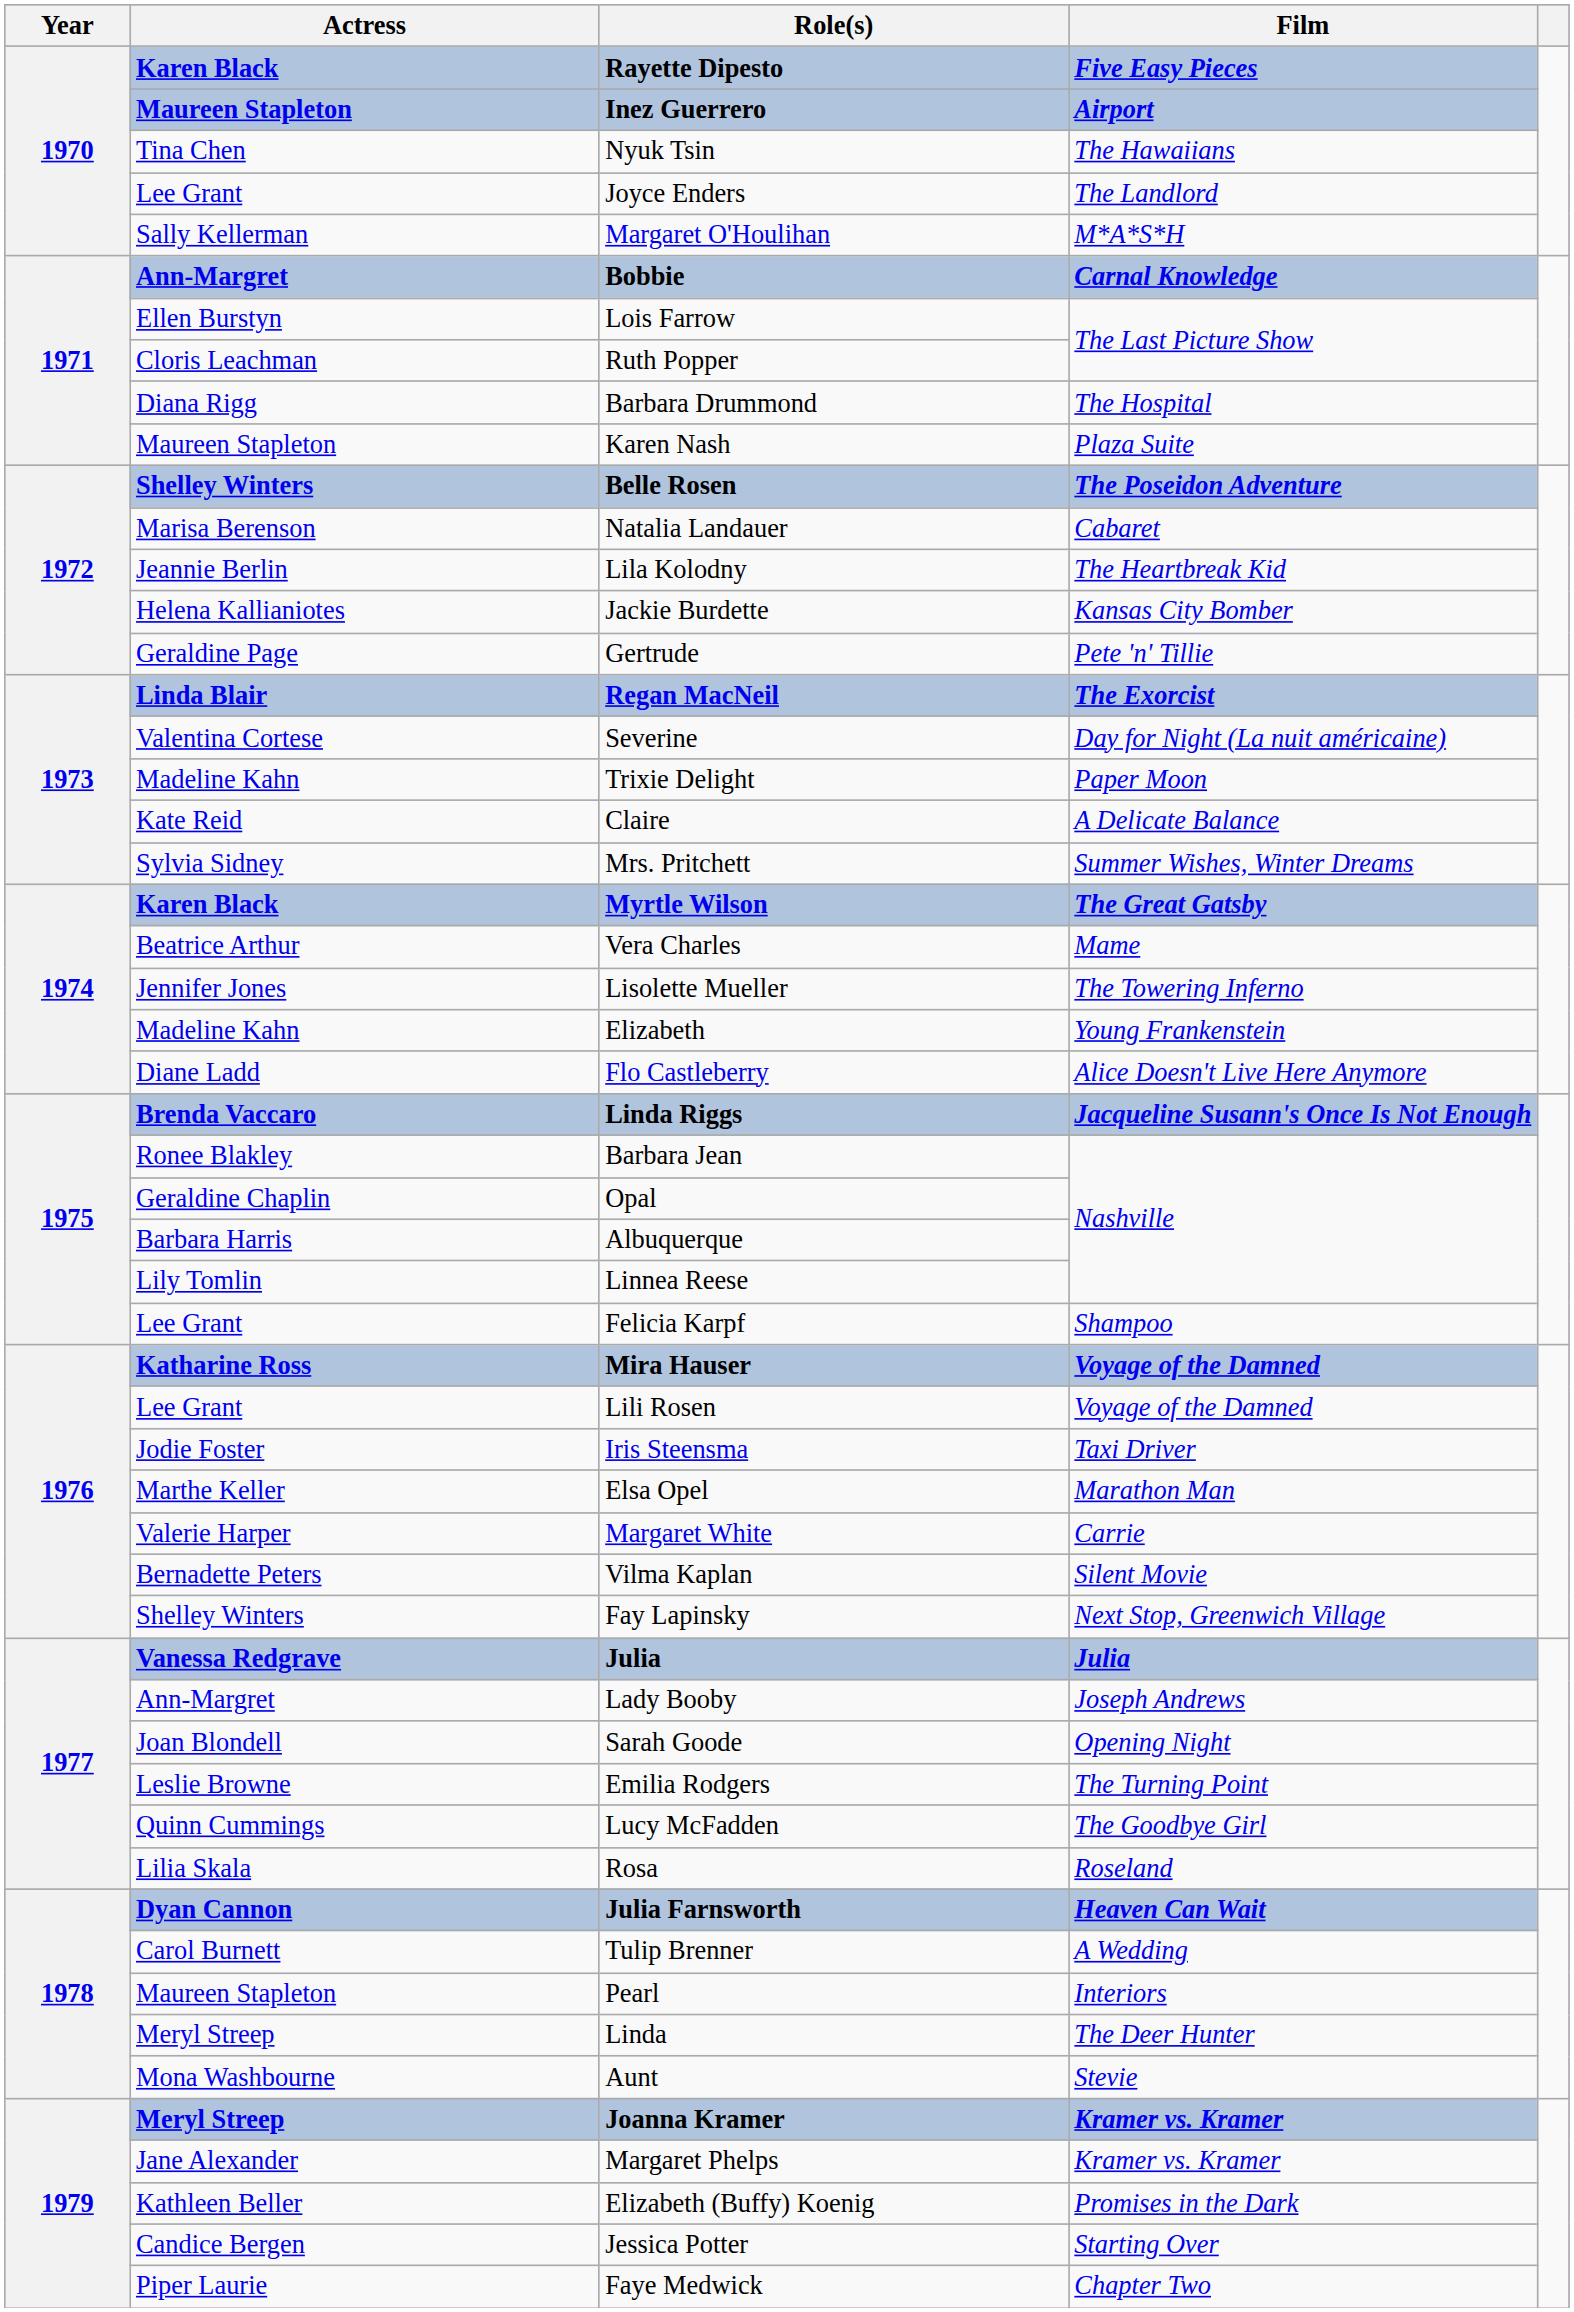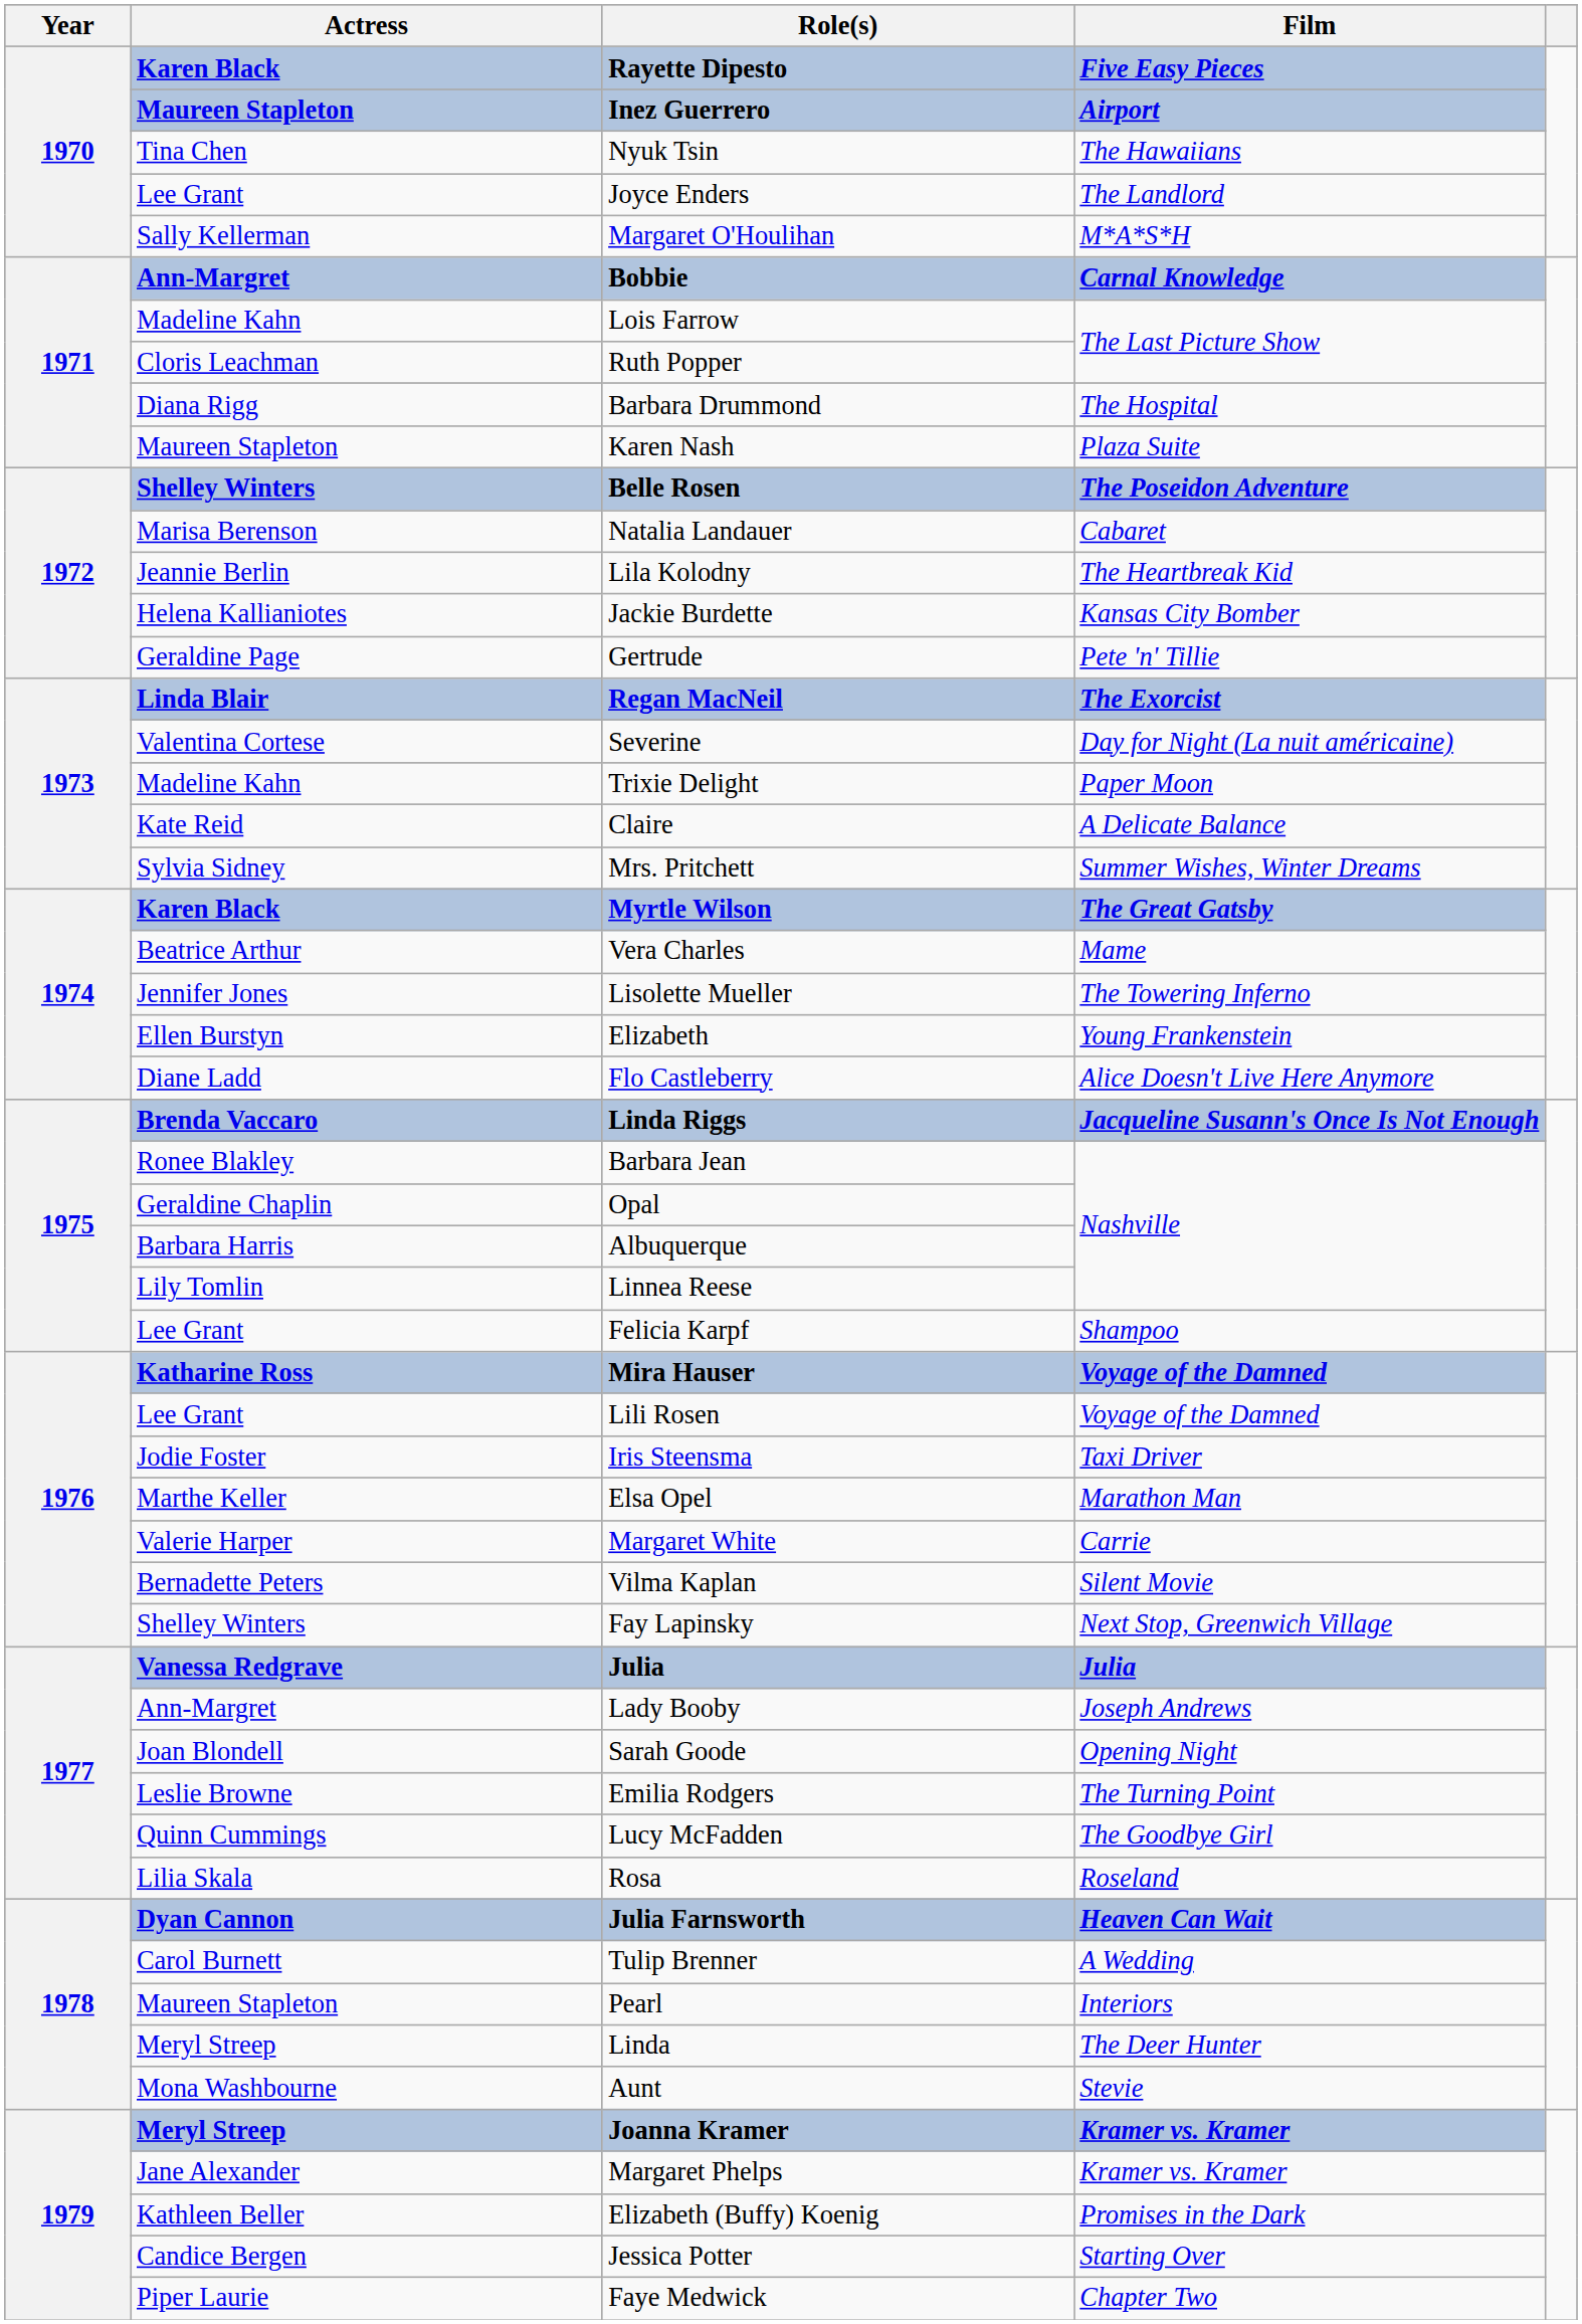Lois Farrow | Actress: Ellen Burstyn -> Madeline Kahn
Elizabeth | Actress: Madeline Kahn -> Ellen Burstyn
